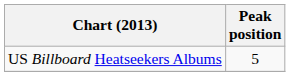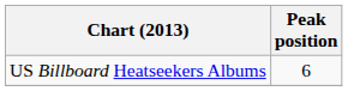US Billboard Heatseekers Albums | Peak position: 5 -> 6
